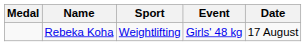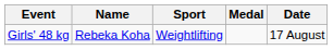columns swapped: Medal <-> Event
